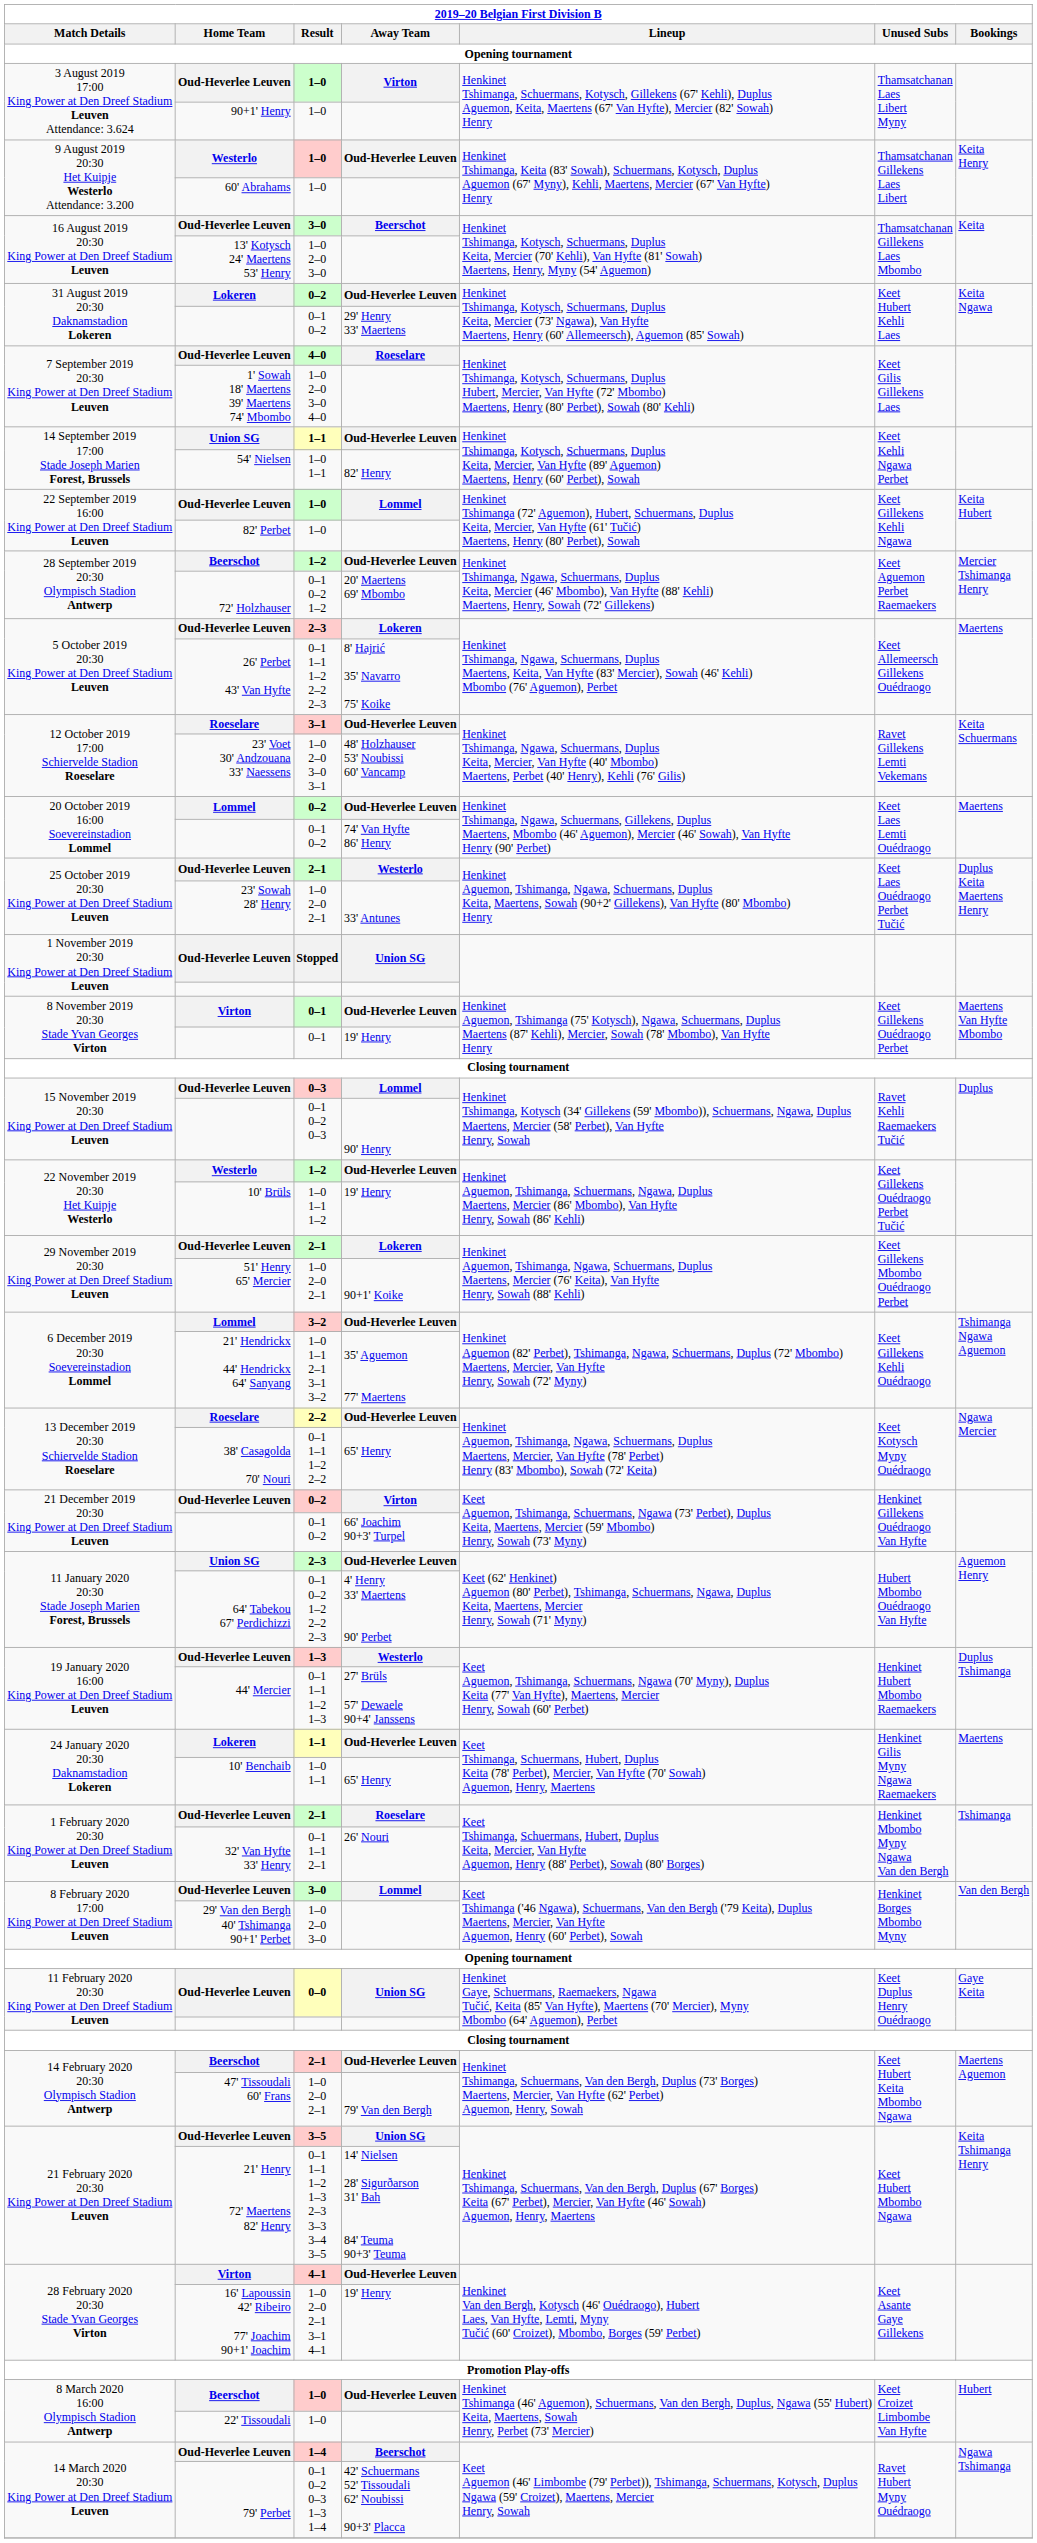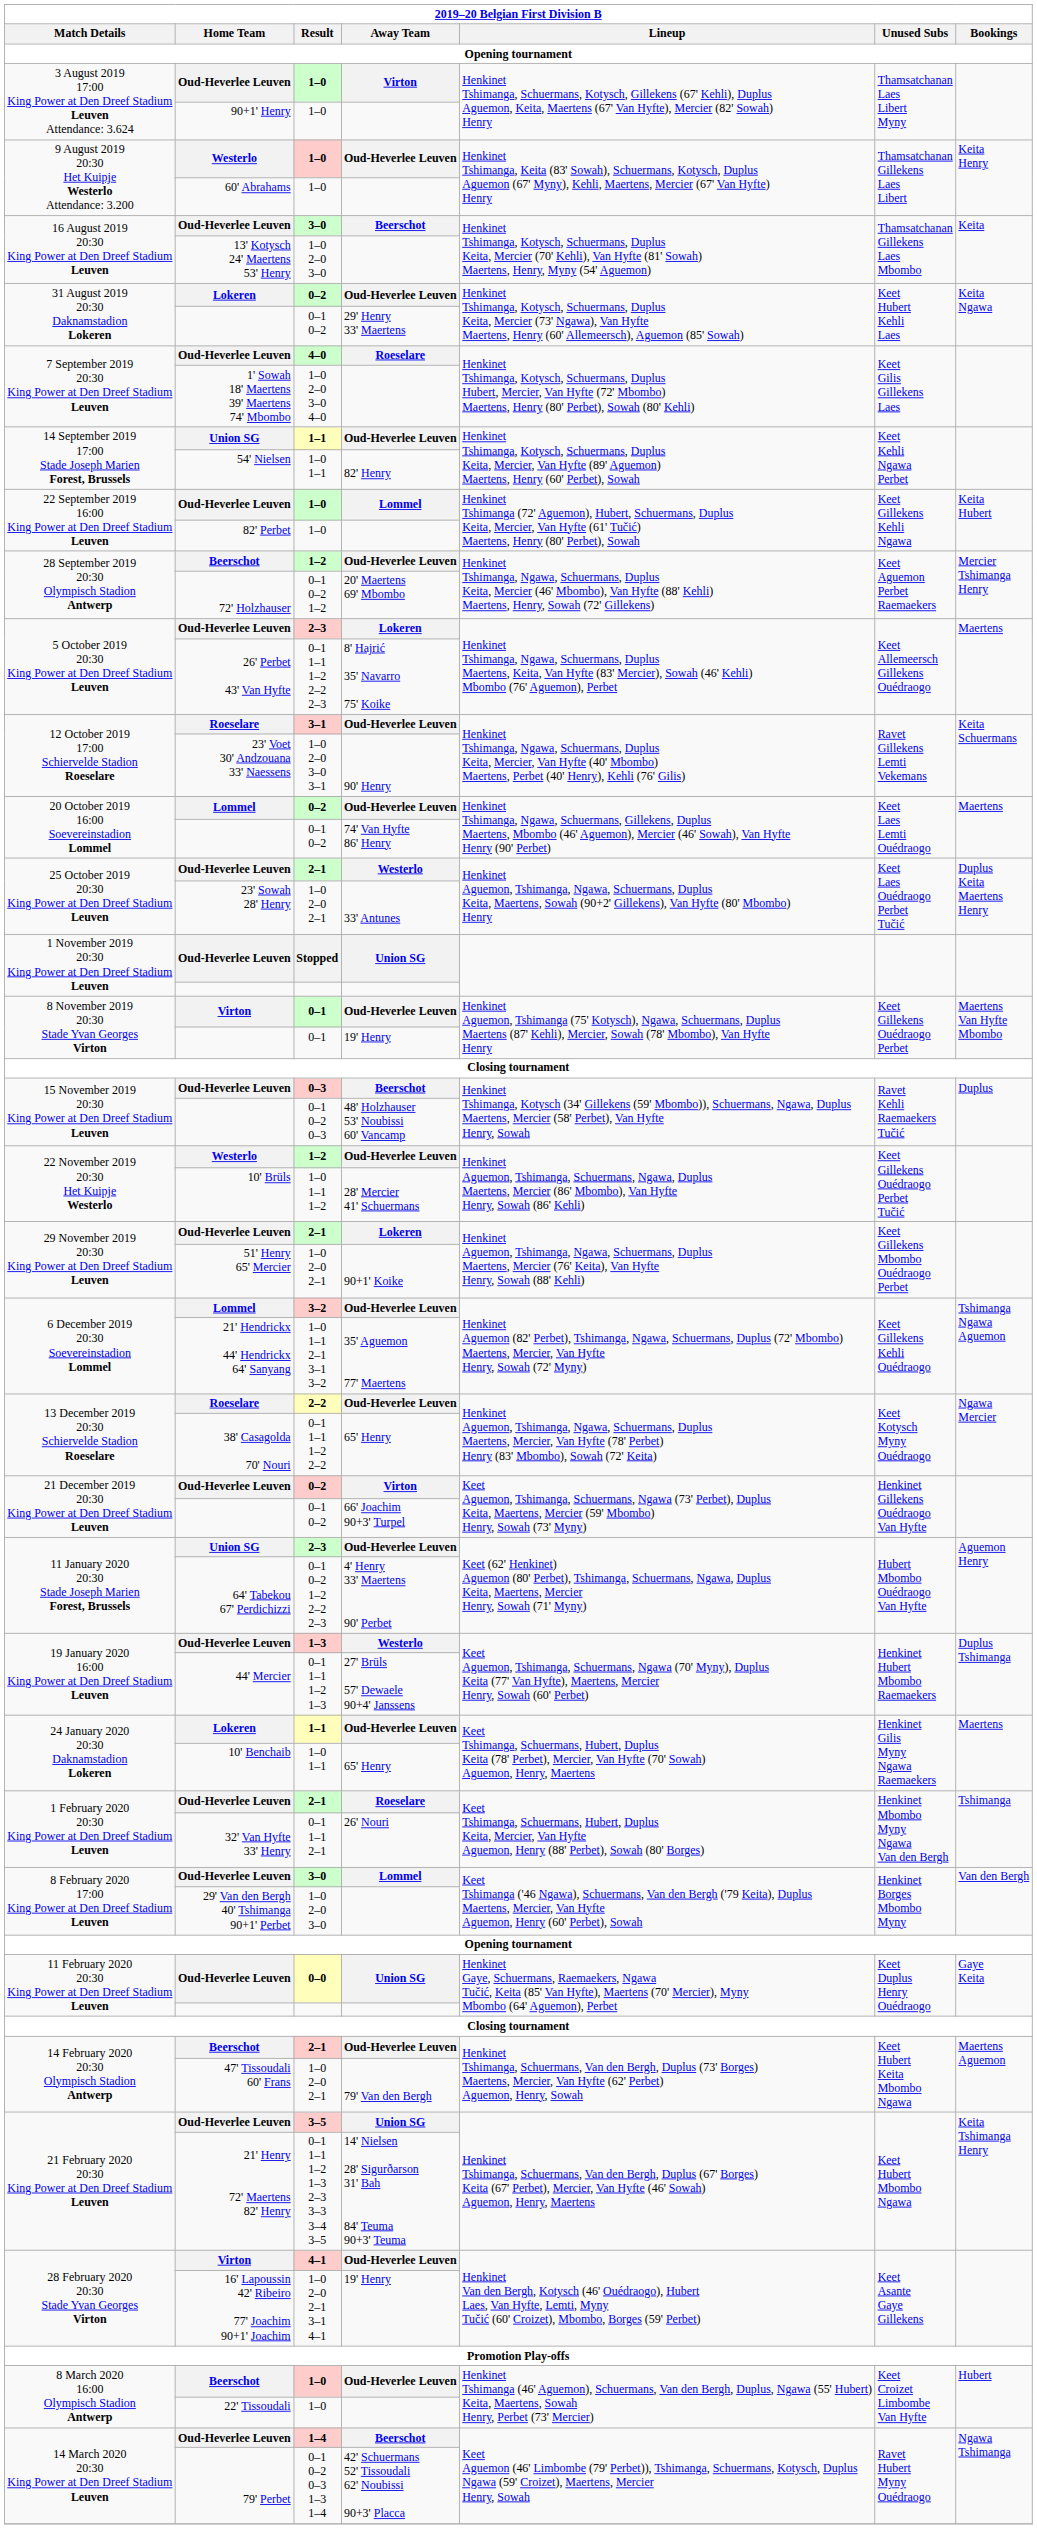1–0 2–0 3–0 3–1 | Away Team: 48' Holzhauser 53' Noubissi 60' Vancamp -> 90' Henry
0–3 | Away Team: Lommel -> Beerschot
0–1 0–2 0–3 | Away Team: 90' Henry -> 48' Holzhauser 53' Noubissi 60' Vancamp
1–0 1–1 1–2 | Away Team: 19' Henry -> 28' Mercier 41' Schuermans
